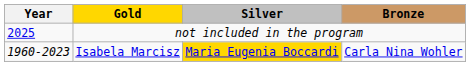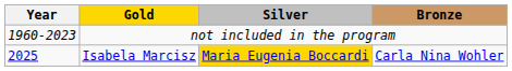not included in the program | Year: 2025 -> 1960-2023
Isabela Marcisz | Year: 1960-2023 -> 2025
